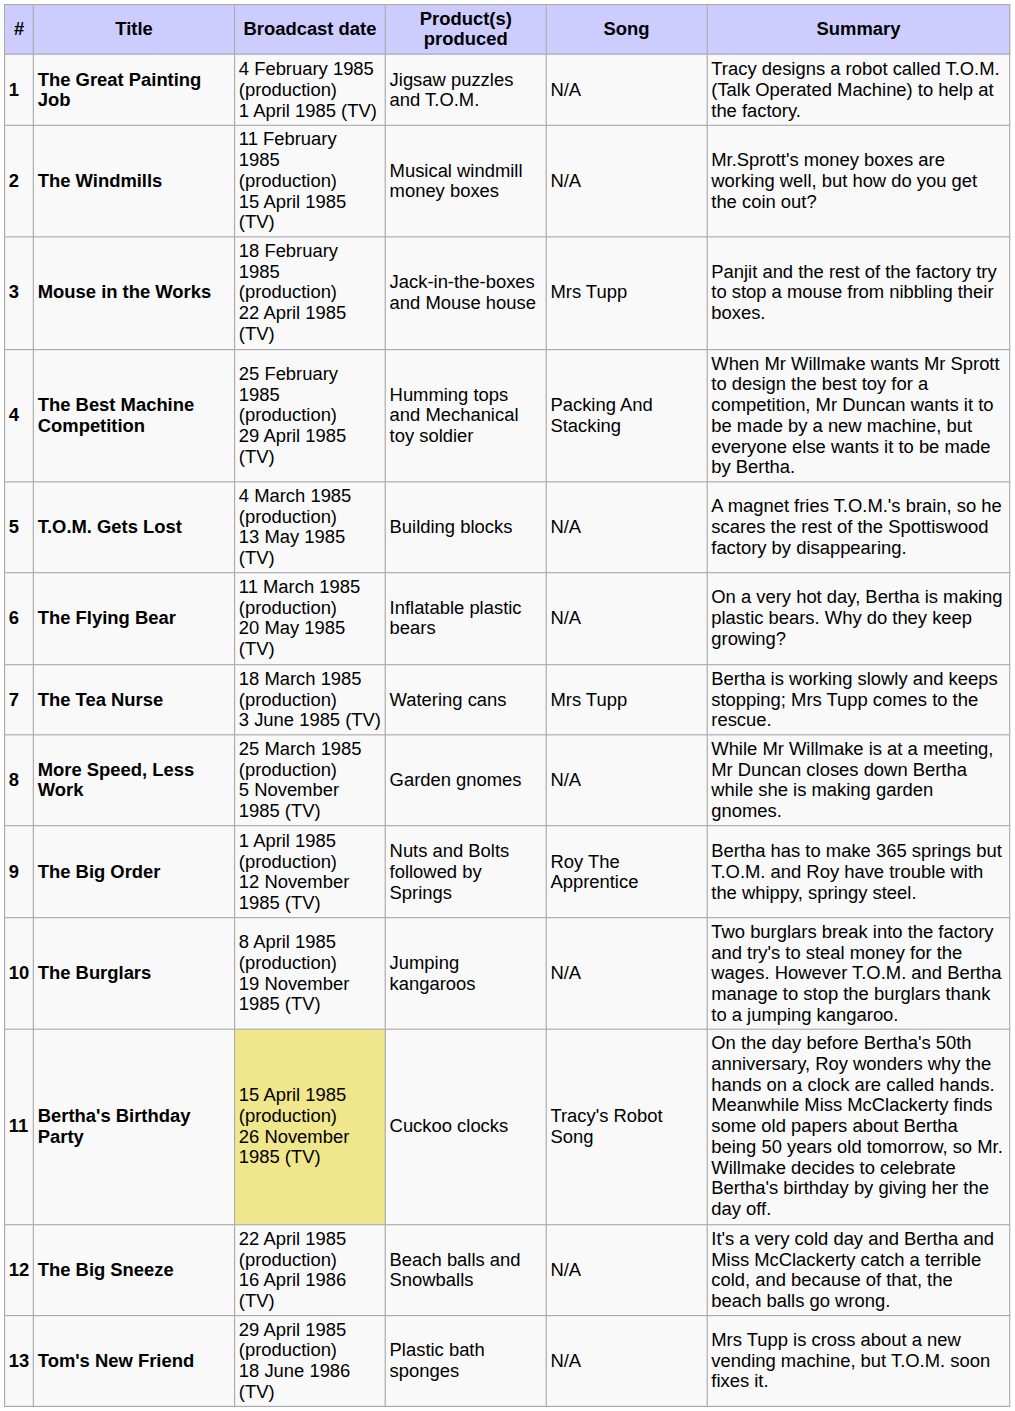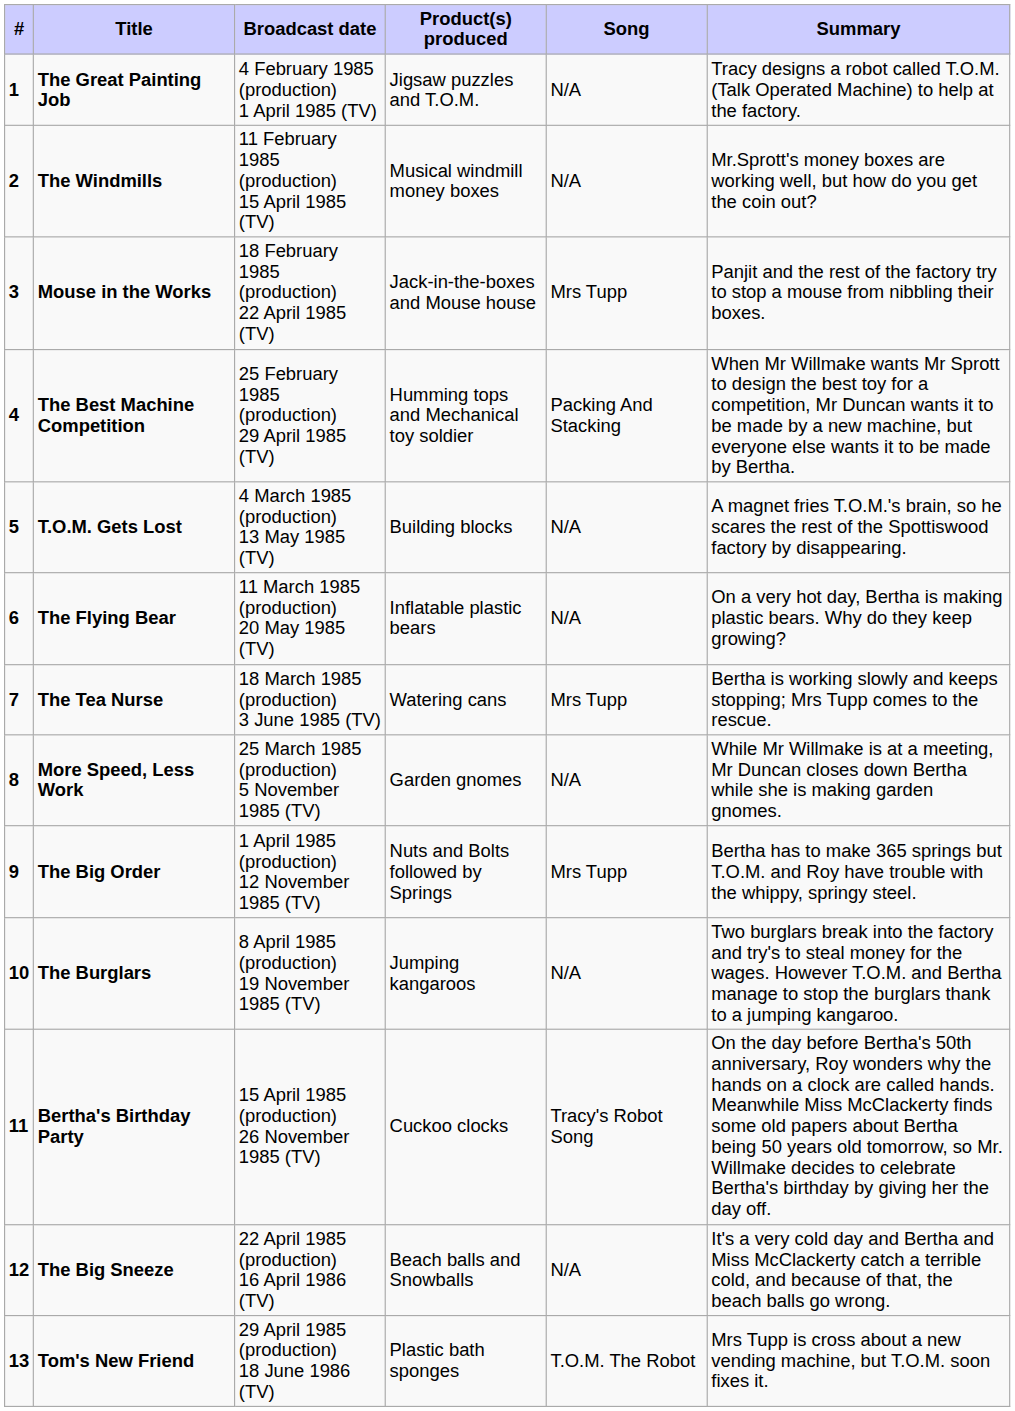The Big Order | Song: Roy The Apprentice -> Mrs Tupp
Bertha's Birthday Party | Broadcast date: khaki background -> no background
Tom's New Friend | Song: N/A -> T.O.M. The Robot
